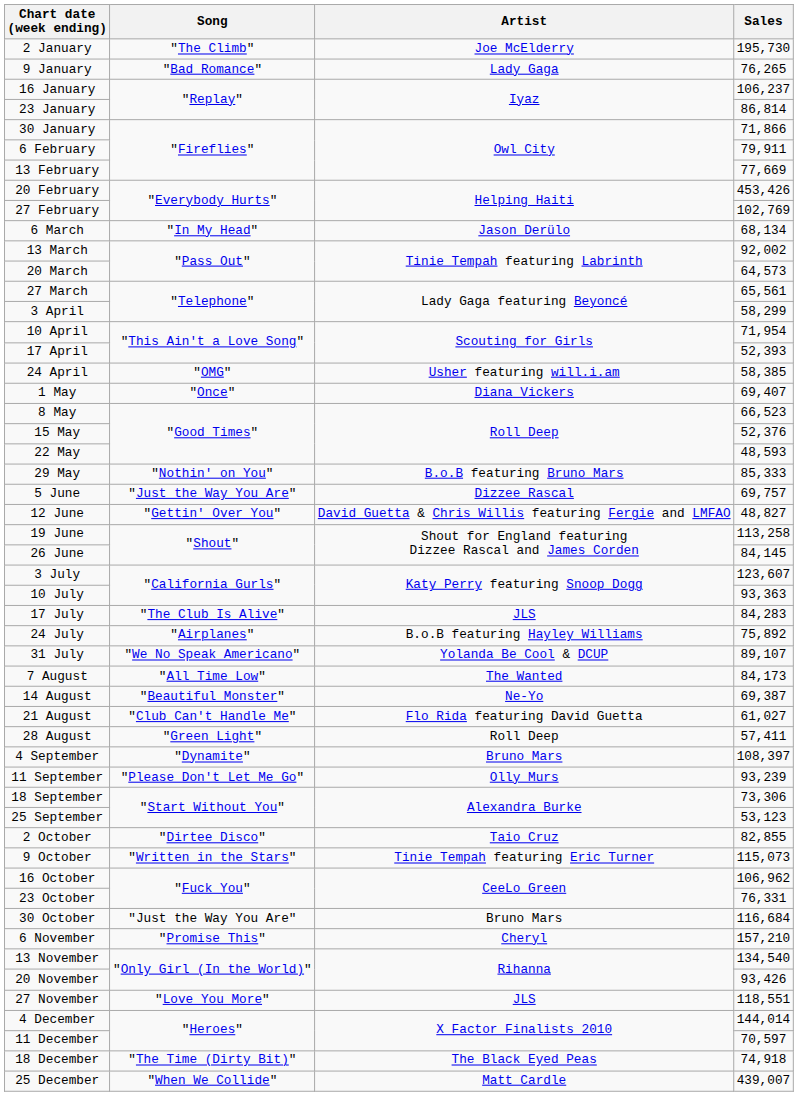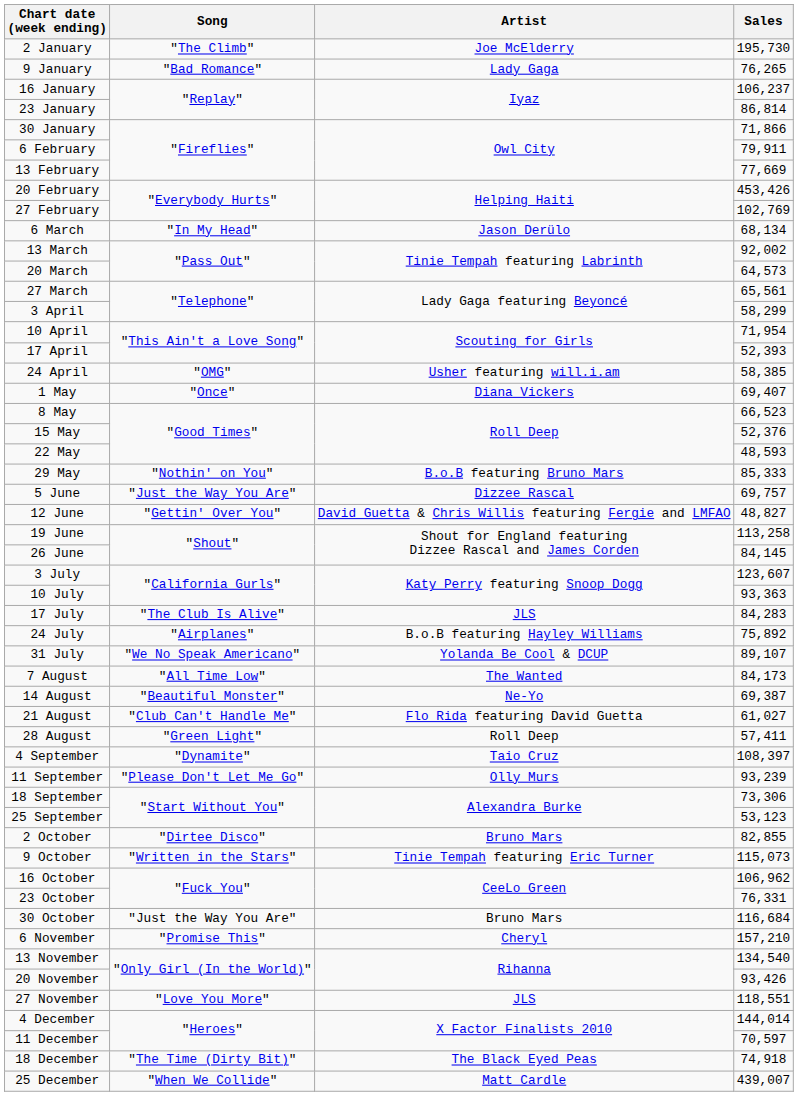4 September | Artist: Bruno Mars -> Taio Cruz
2 October | Artist: Taio Cruz -> Bruno Mars
